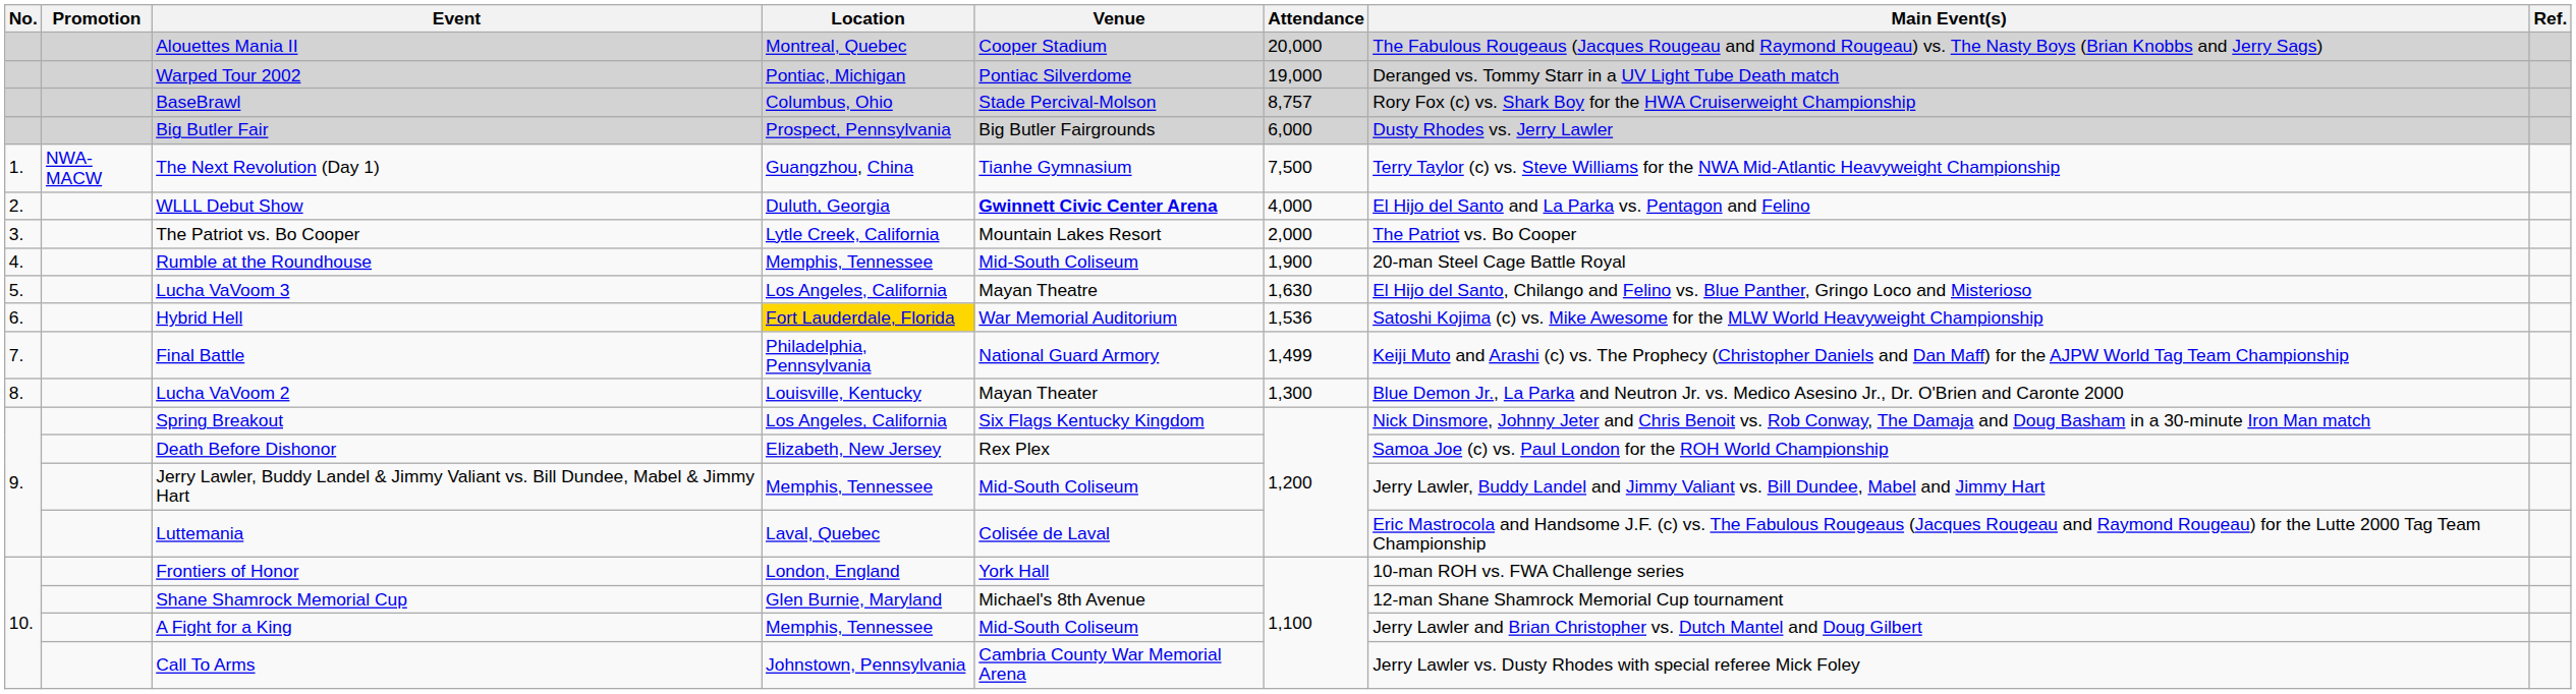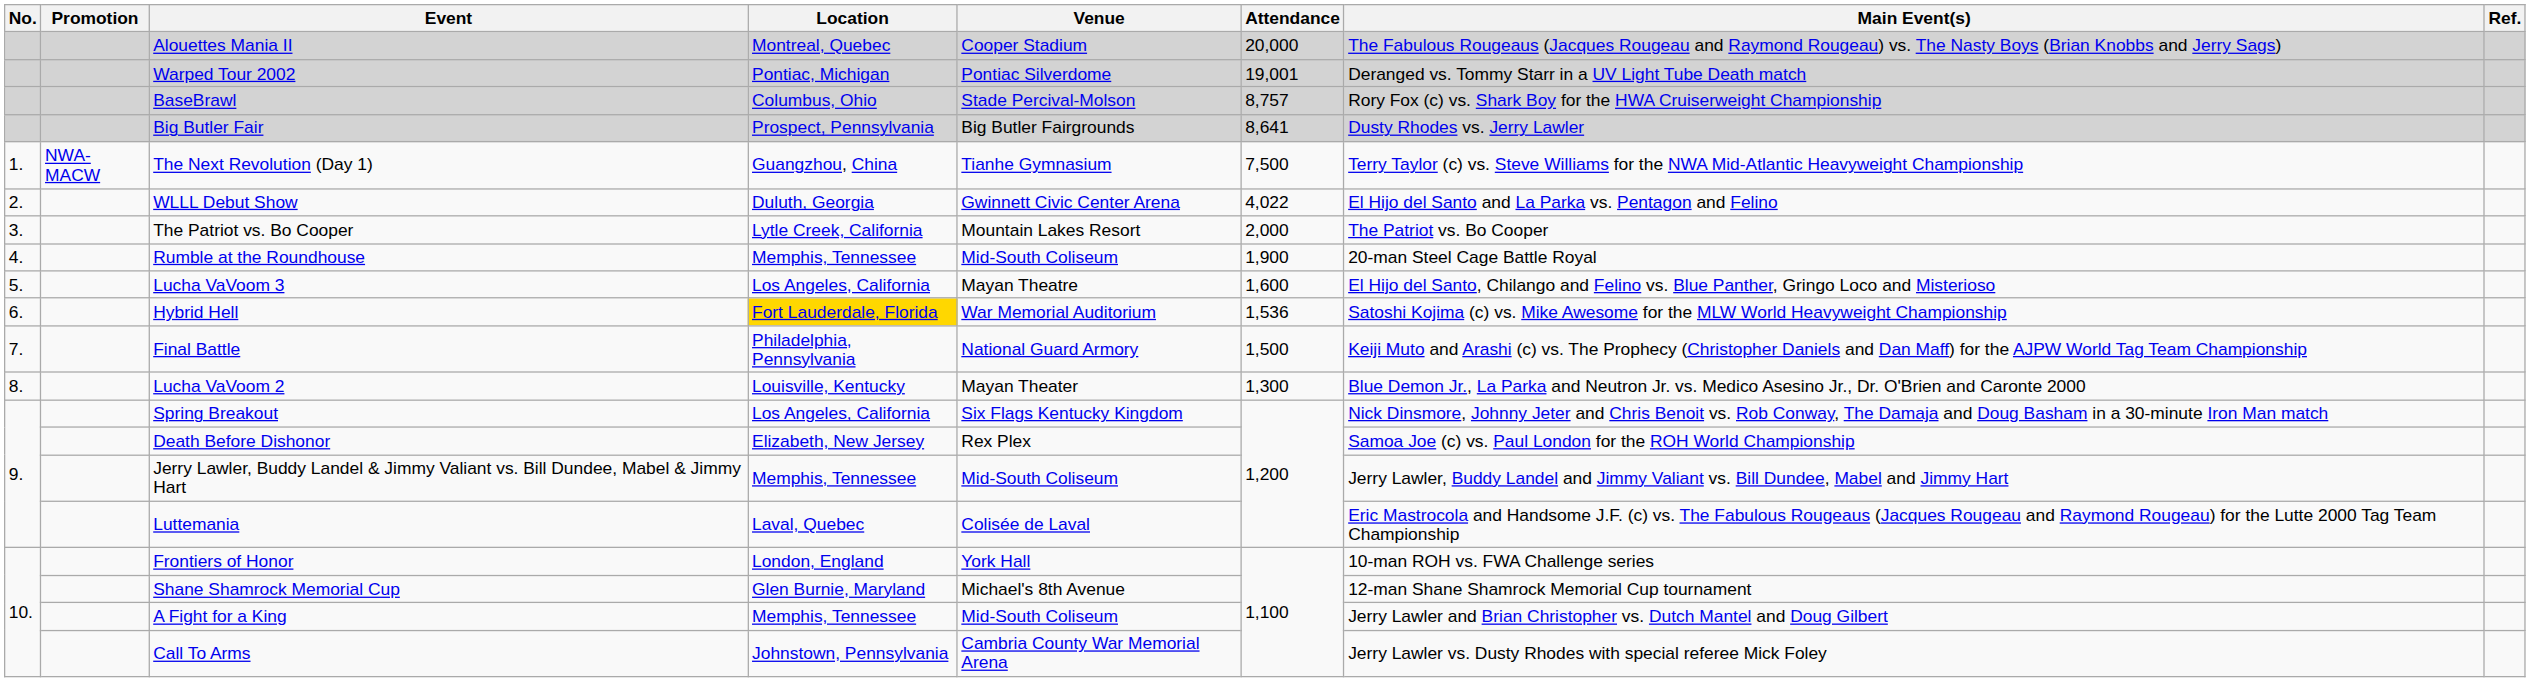Warped Tour 2002 | Attendance: 19,000 -> 19,001
Big Butler Fair | Attendance: 6,000 -> 8,641
WLLL Debut Show | Venue: bold -> normal
WLLL Debut Show | Attendance: 4,000 -> 4,022
Lucha VaVoom 3 | Attendance: 1,630 -> 1,600
Final Battle | Attendance: 1,499 -> 1,500
